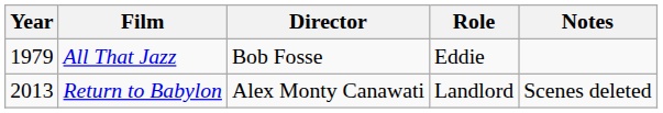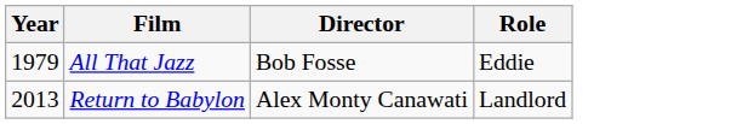- column: Notes | Scenes deleted
